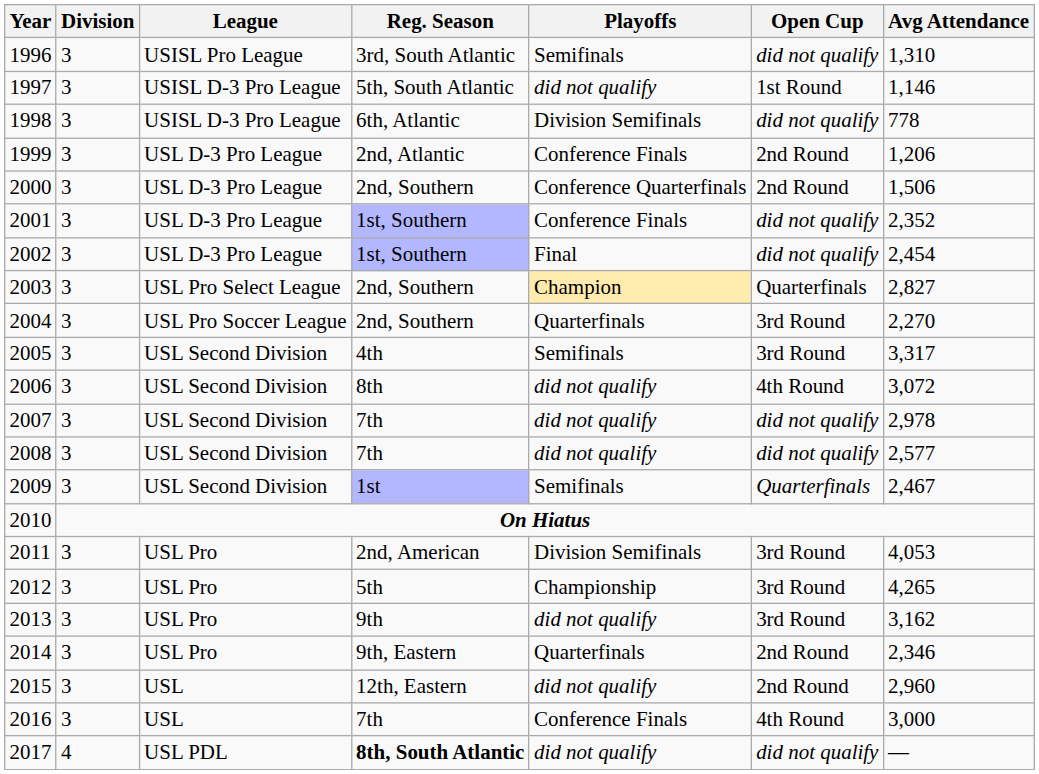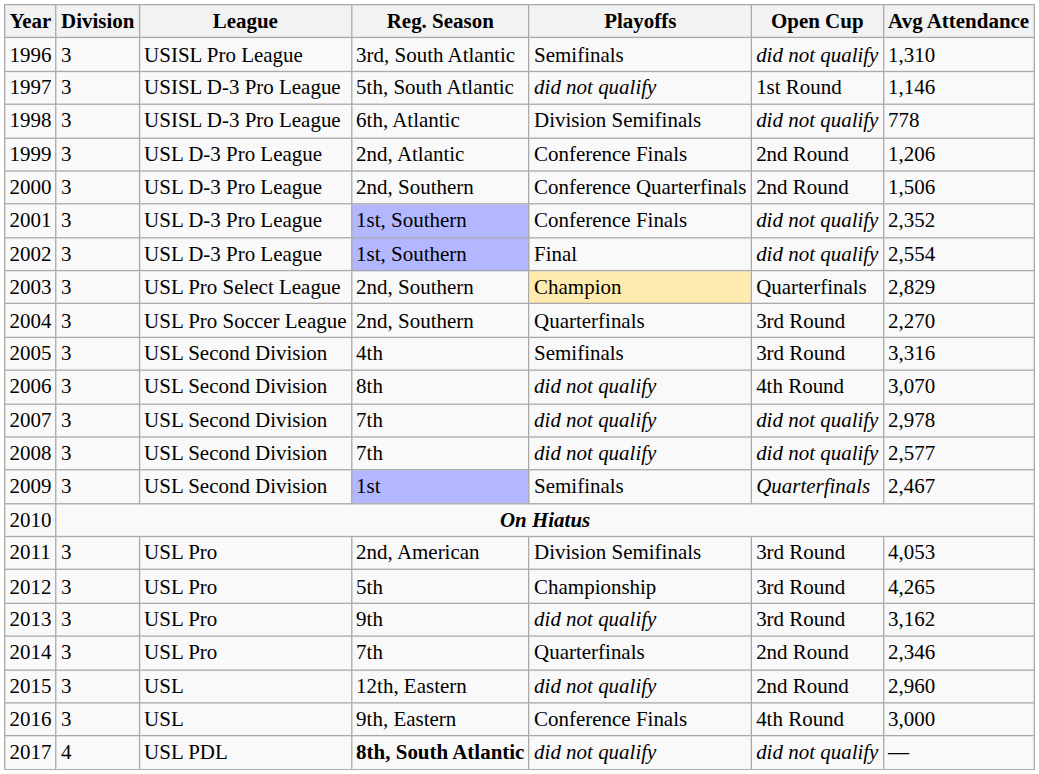2002 | Avg Attendance: 2,454 -> 2,554
2003 | Avg Attendance: 2,827 -> 2,829
2005 | Avg Attendance: 3,317 -> 3,316
2006 | Avg Attendance: 3,072 -> 3,070
2014 | Reg. Season: 9th, Eastern -> 7th
2016 | Reg. Season: 7th -> 9th, Eastern
